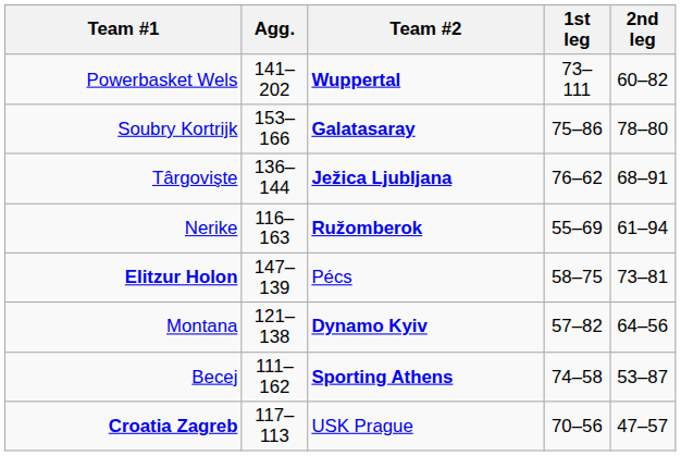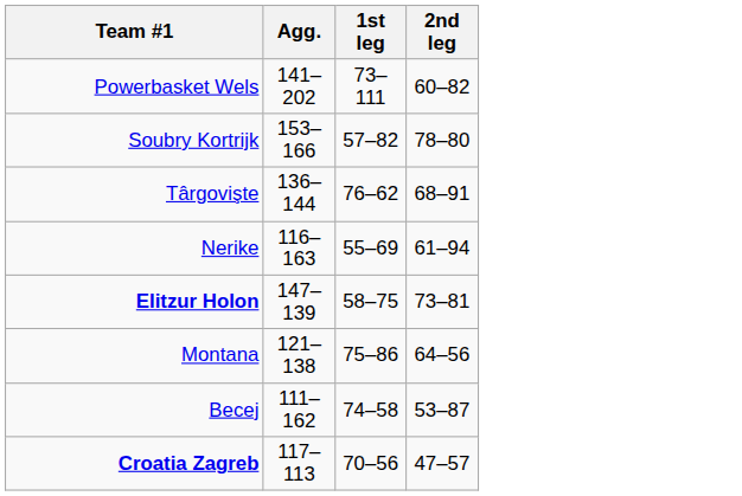- column: Team #2 | Wuppertal | Galatasaray | Ježica Ljubljana | Ružomberok | Pécs | Dynamo Kyiv | Sporting Athens | USK Prague
Soubry Kortrijk | 1st leg: 75–86 -> 57–82
Montana | 1st leg: 57–82 -> 75–86
